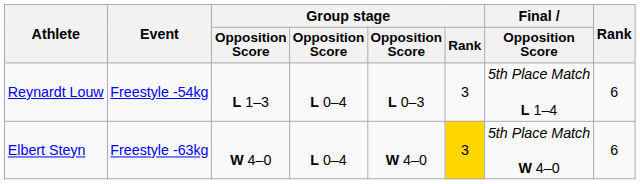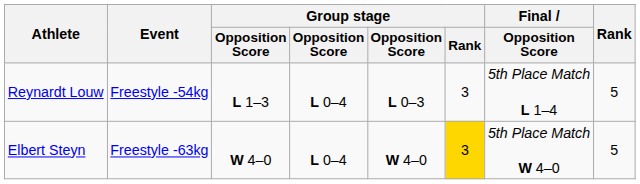Reynardt Louw | Rank: 6 -> 5
Elbert Steyn | Rank: 6 -> 5
